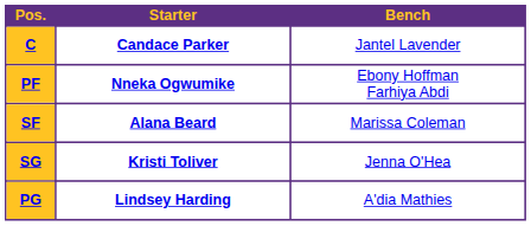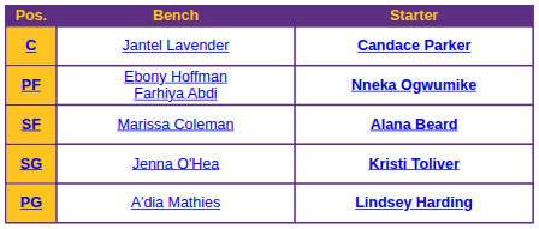columns swapped: Starter <-> Bench
